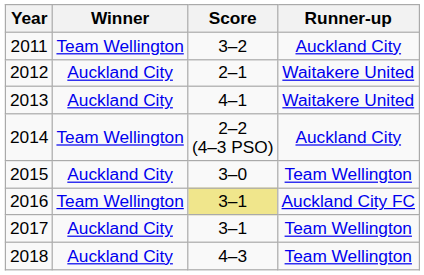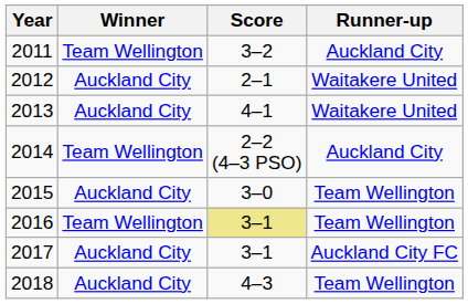2016 | Runner-up: Auckland City FC -> Team Wellington
2017 | Runner-up: Team Wellington -> Auckland City FC
